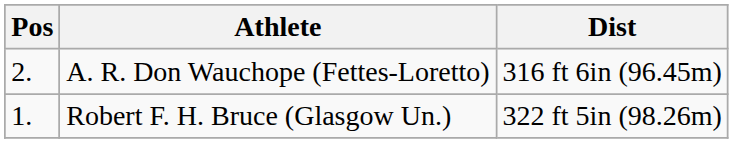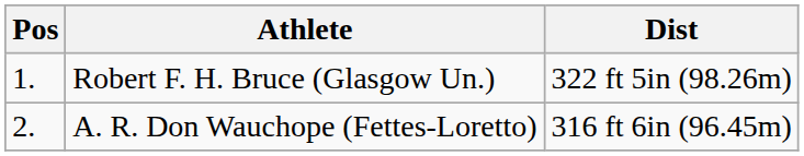rows swapped: Robert F. H. Bruce (Glasgow Un.) <-> A. R. Don Wauchope (Fettes-Loretto)
